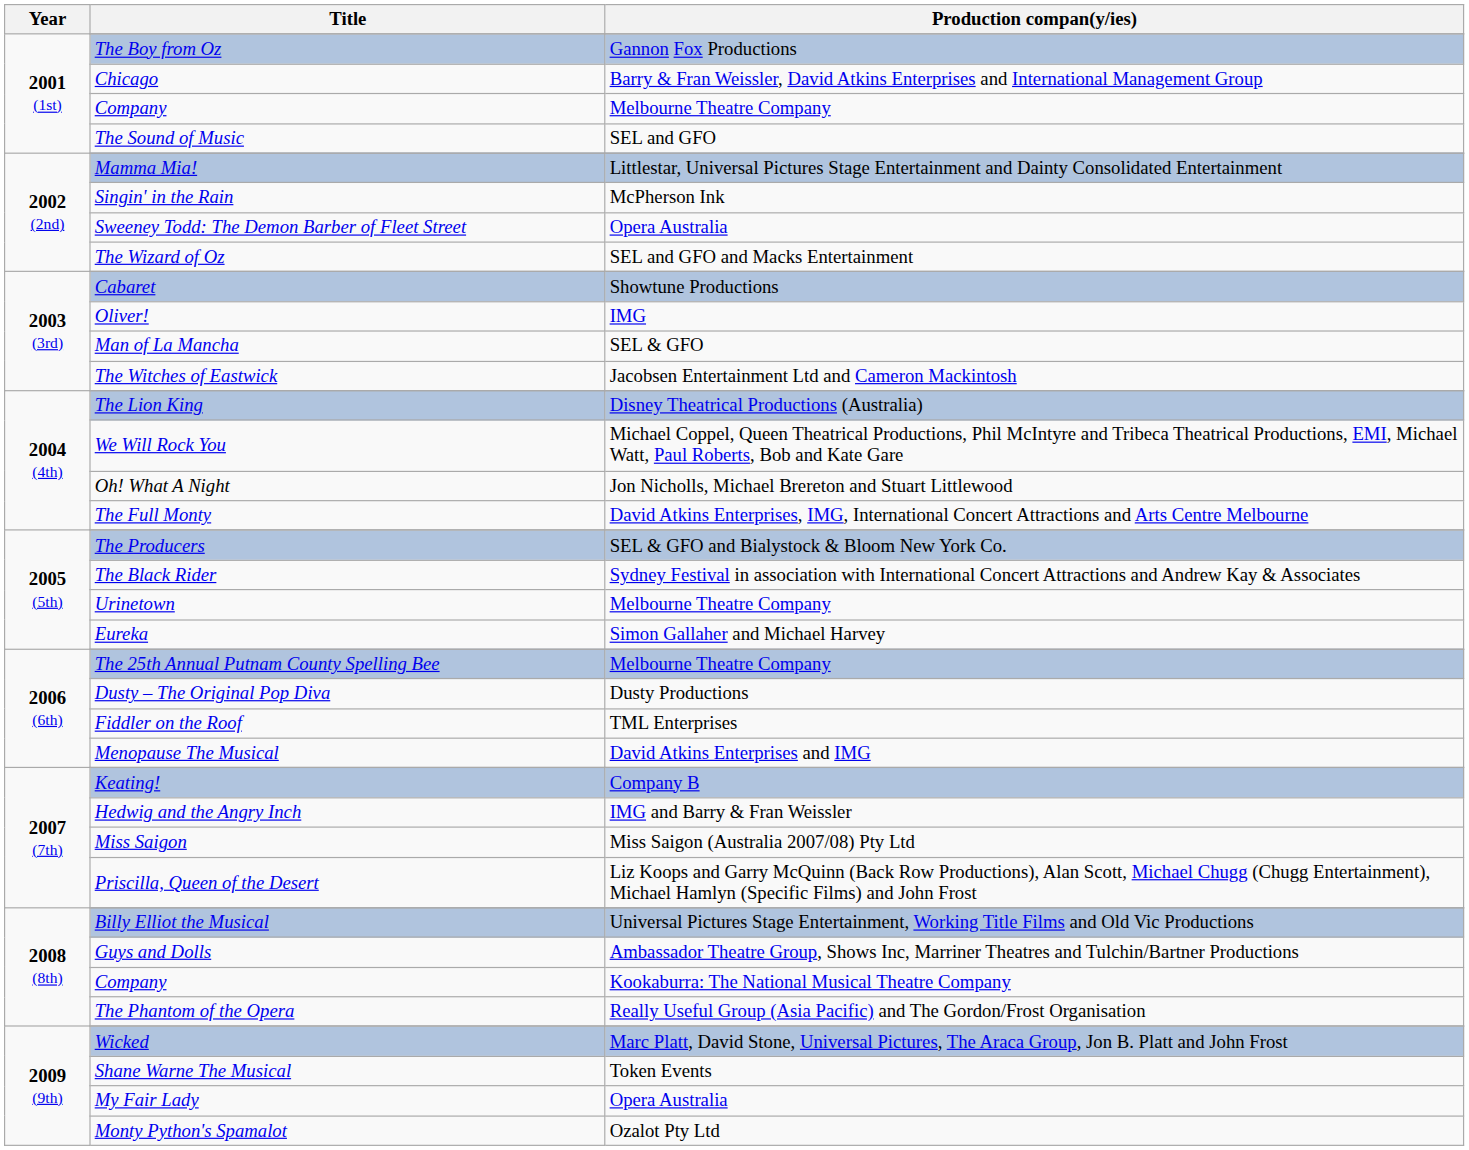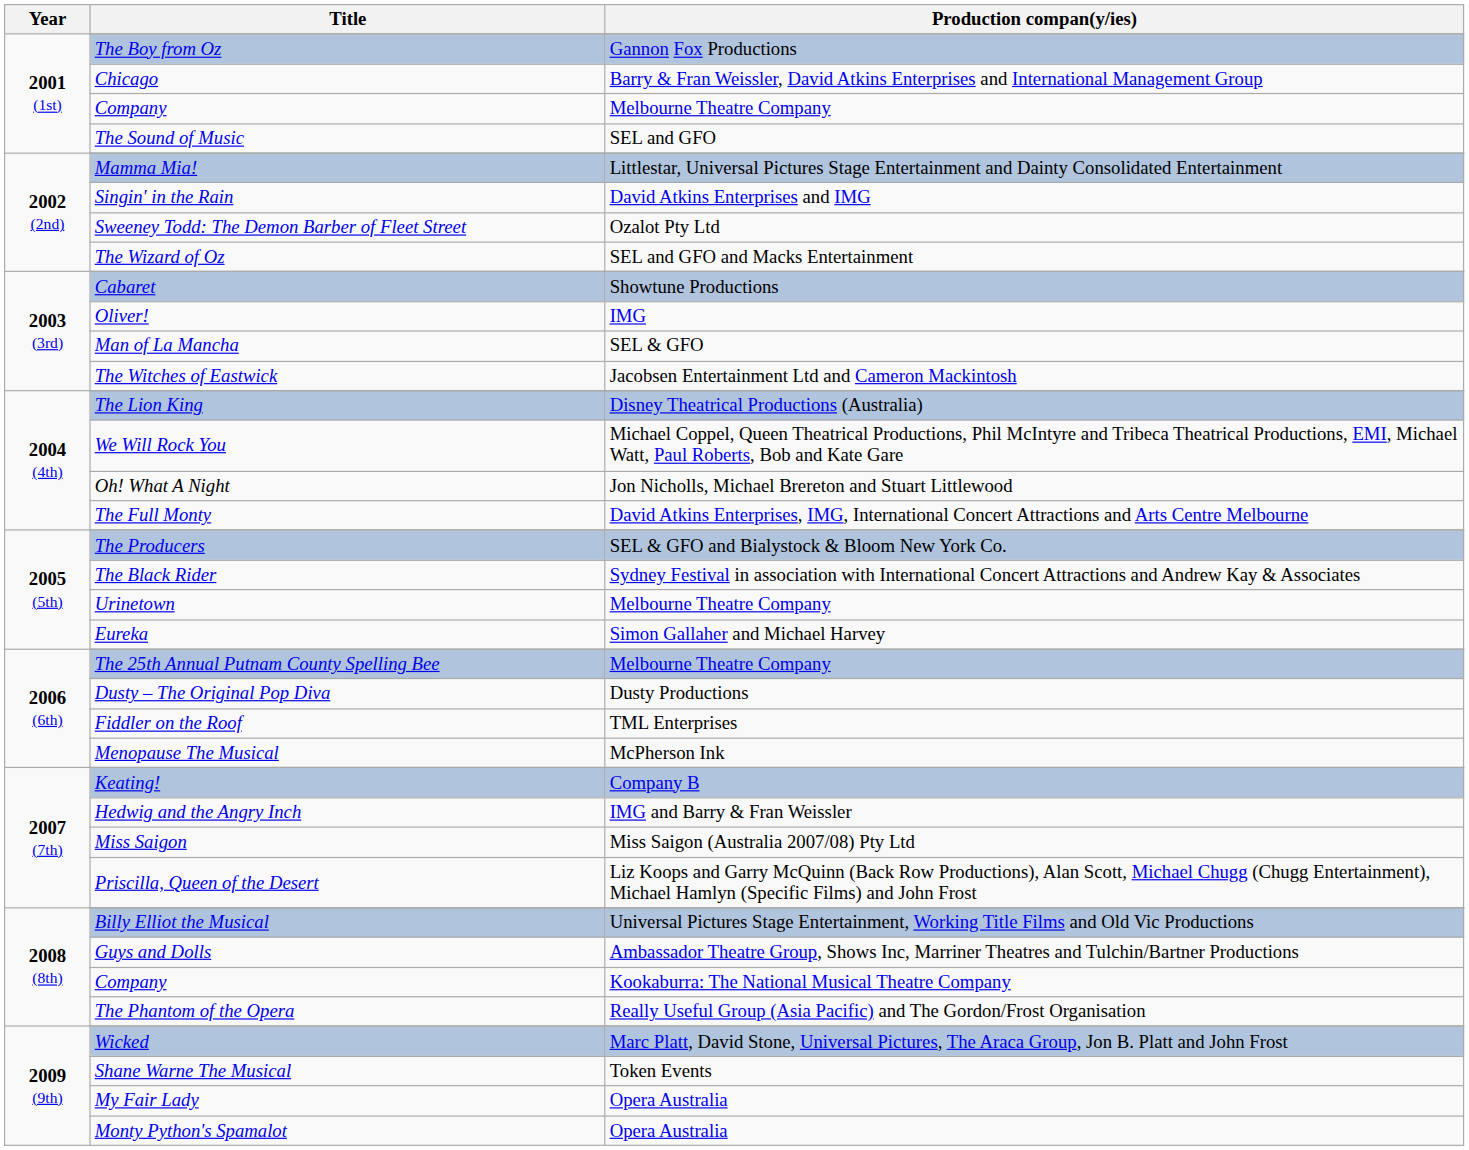Singin' in the Rain | Production compan(y/ies): McPherson Ink -> David Atkins Enterprises and IMG
Sweeney Todd: The Demon Barber of Fleet Street | Production compan(y/ies): Opera Australia -> Ozalot Pty Ltd
Menopause The Musical | Production compan(y/ies): David Atkins Enterprises and IMG -> McPherson Ink
Monty Python's Spamalot | Production compan(y/ies): Ozalot Pty Ltd -> Opera Australia
